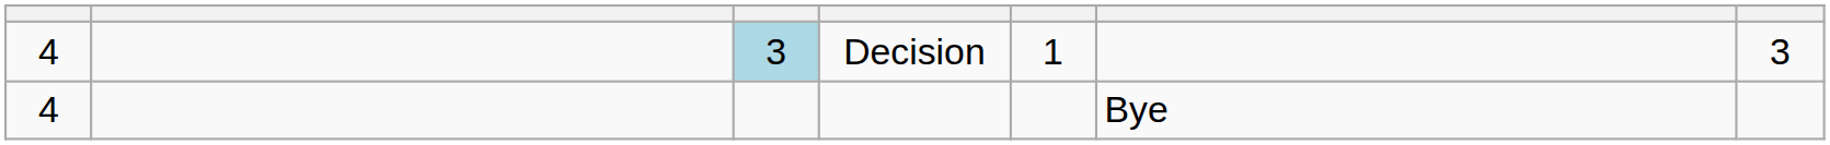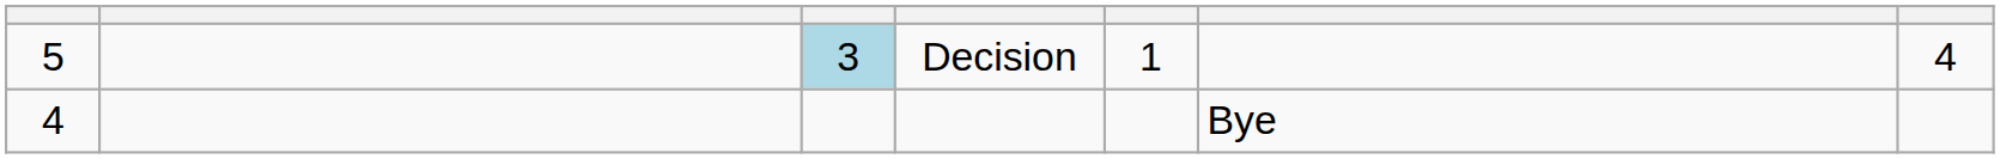Decision | column 1: 4 -> 5
Decision | column 7: 3 -> 4
